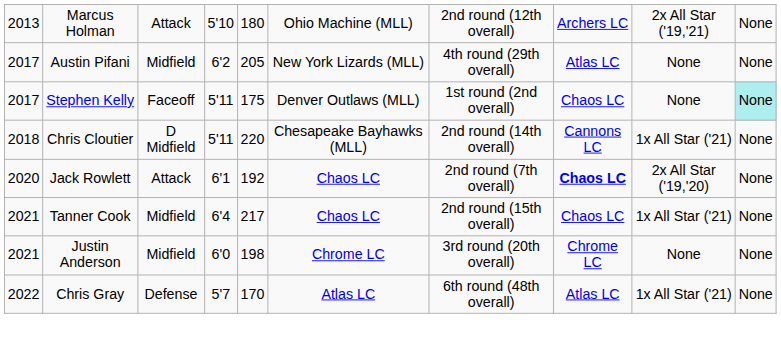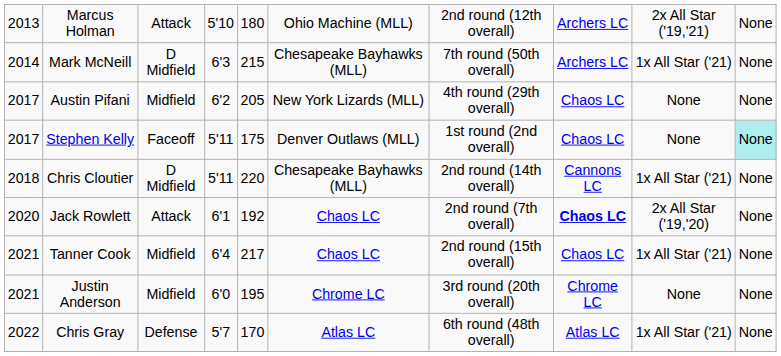+ row: 2014 | Mark McNeill | D Midfield | 6'3 | 215 | Chesapeake Bayhawks (MLL) | 7th round (50th overall) | Archers LC | 1x All Star ('21) | None
Austin Pifani | column 8: Atlas LC -> Chaos LC
Justin Anderson | column 5: 198 -> 195
